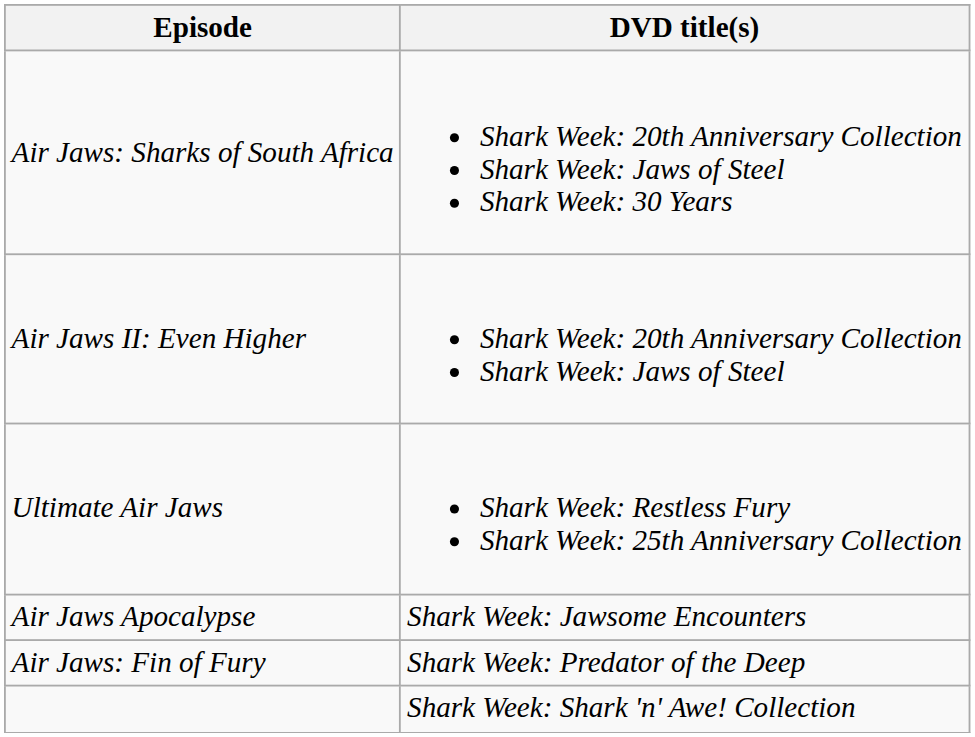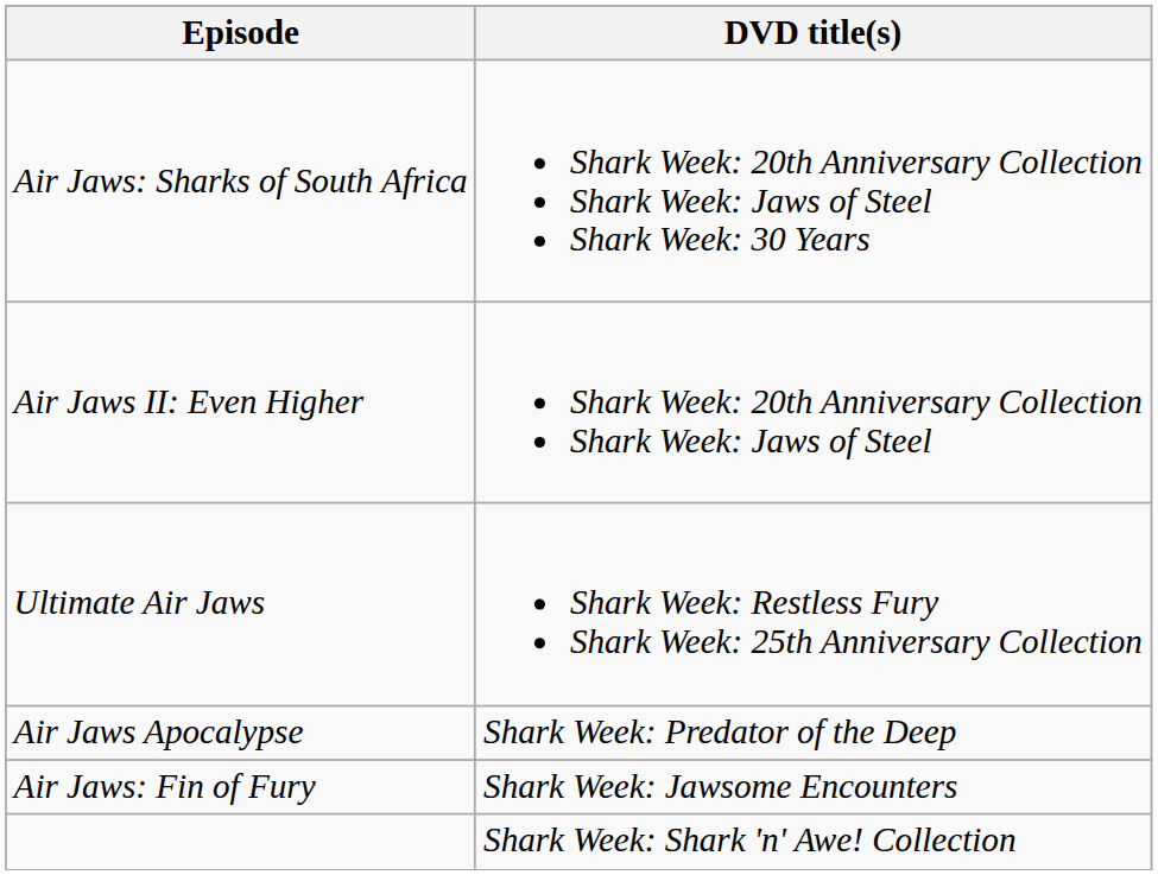Air Jaws Apocalypse | DVD title(s): Shark Week: Jawsome Encounters -> Shark Week: Predator of the Deep
Air Jaws: Fin of Fury | DVD title(s): Shark Week: Predator of the Deep -> Shark Week: Jawsome Encounters
